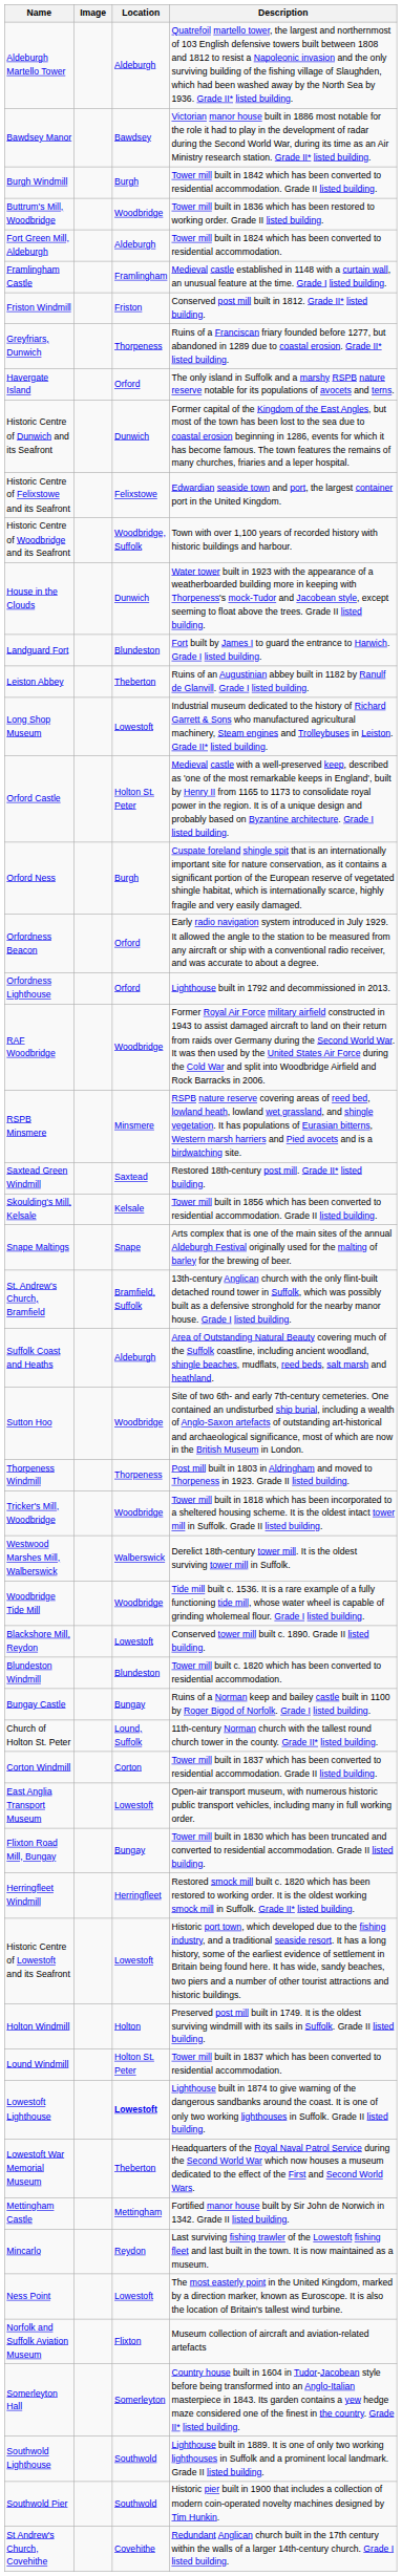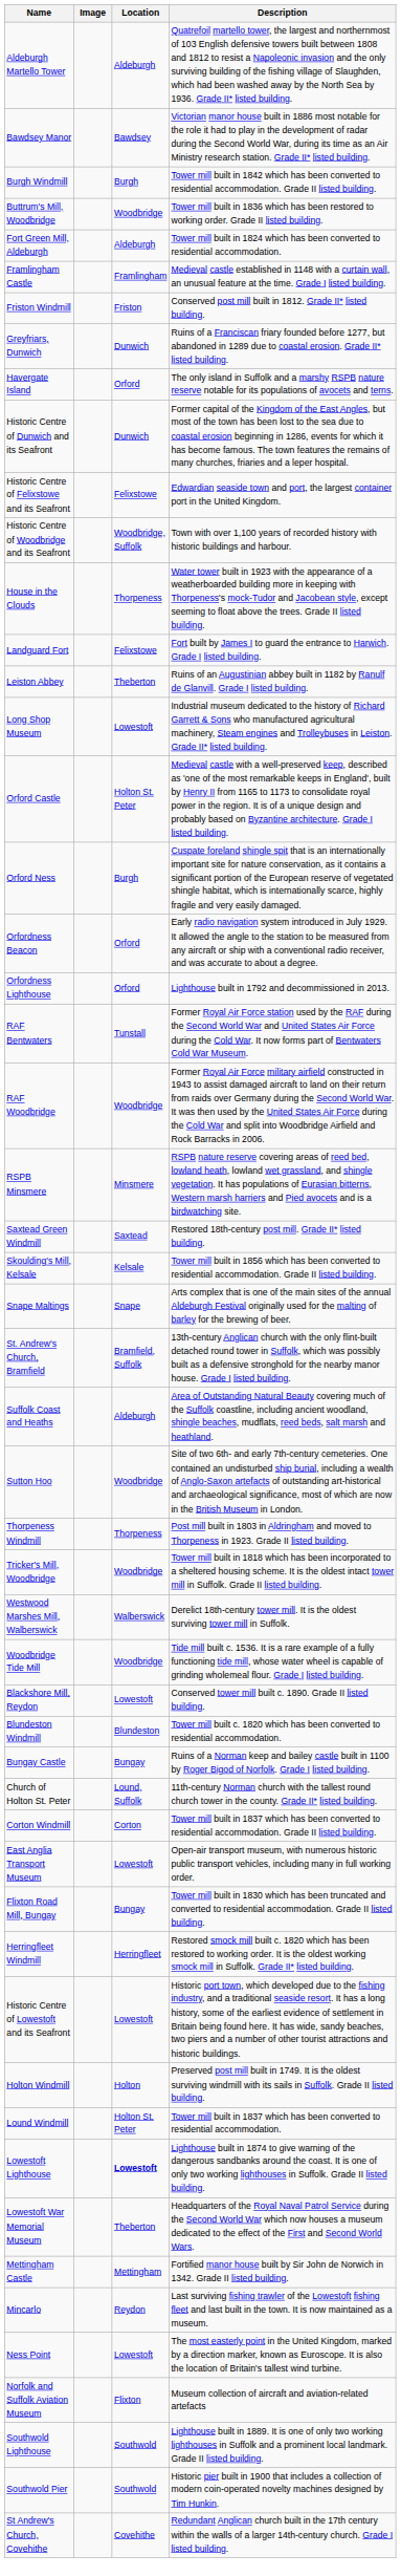Greyfriars, Dunwich | Location: Thorpeness -> Dunwich
House in the Clouds | Location: Dunwich -> Thorpeness
Landguard Fort | Location: Blundeston -> Felixstowe
+ row: RAF Bentwaters | Tunstall | Former Royal Air Force station used by the RAF during the Second World War and United States Air Force during the Cold War. It now forms part of Bentwaters Cold War Museum.
- row: Somerleyton Hall | Somerleyton | Country house built in 1604 in Tudor-Jacobean style before being transformed into an Anglo-Italian masterpiece in 1843. Its garden contains a yew hedge maze considered one of the finest in the country. Grade II* listed building.
